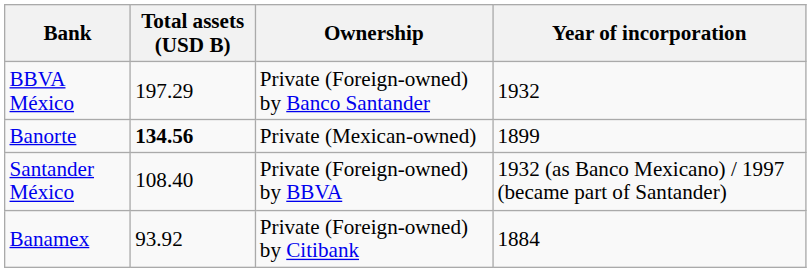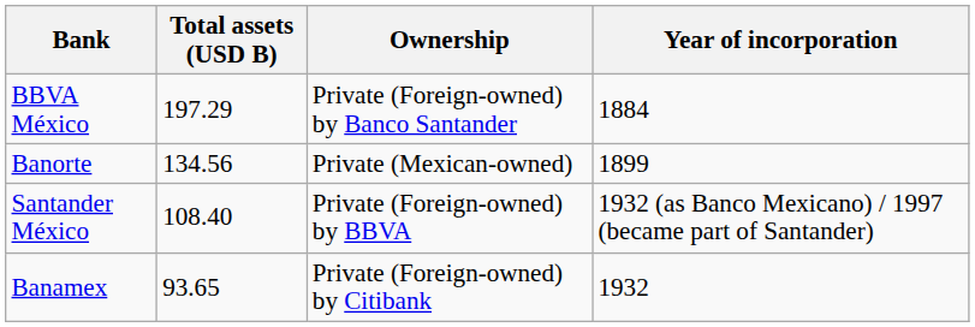BBVA México | Year of incorporation: 1932 -> 1884
Banorte | Total assets (USD B): bold -> normal
Banamex | Total assets (USD B): 93.92 -> 93.65
Banamex | Year of incorporation: 1884 -> 1932
